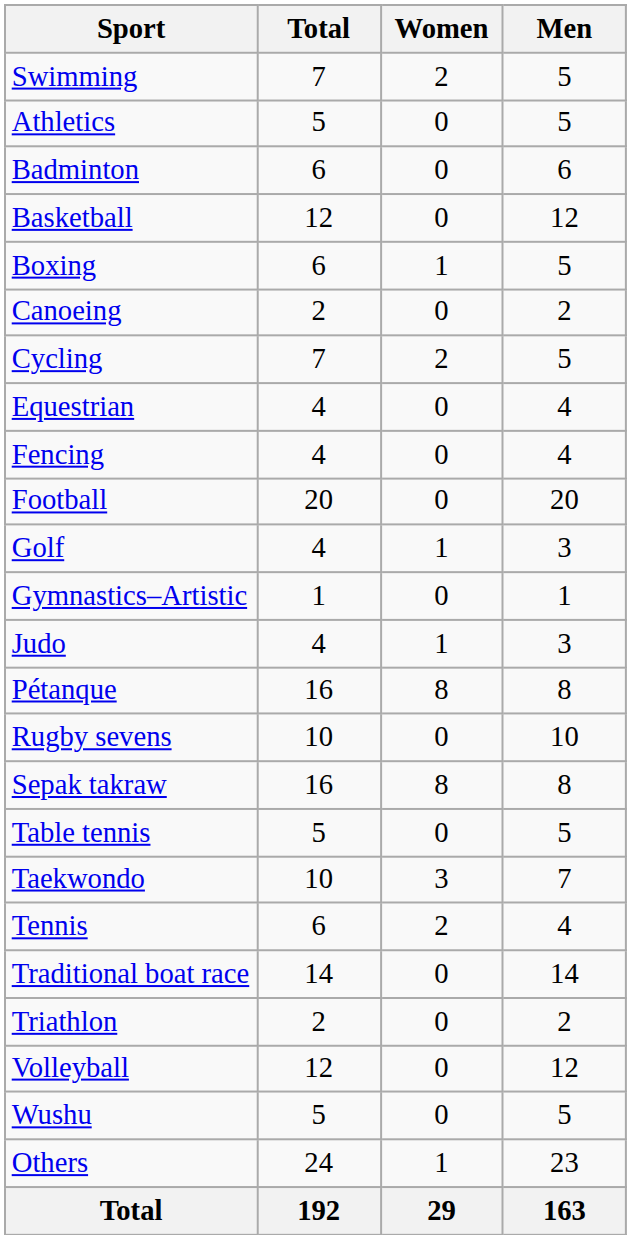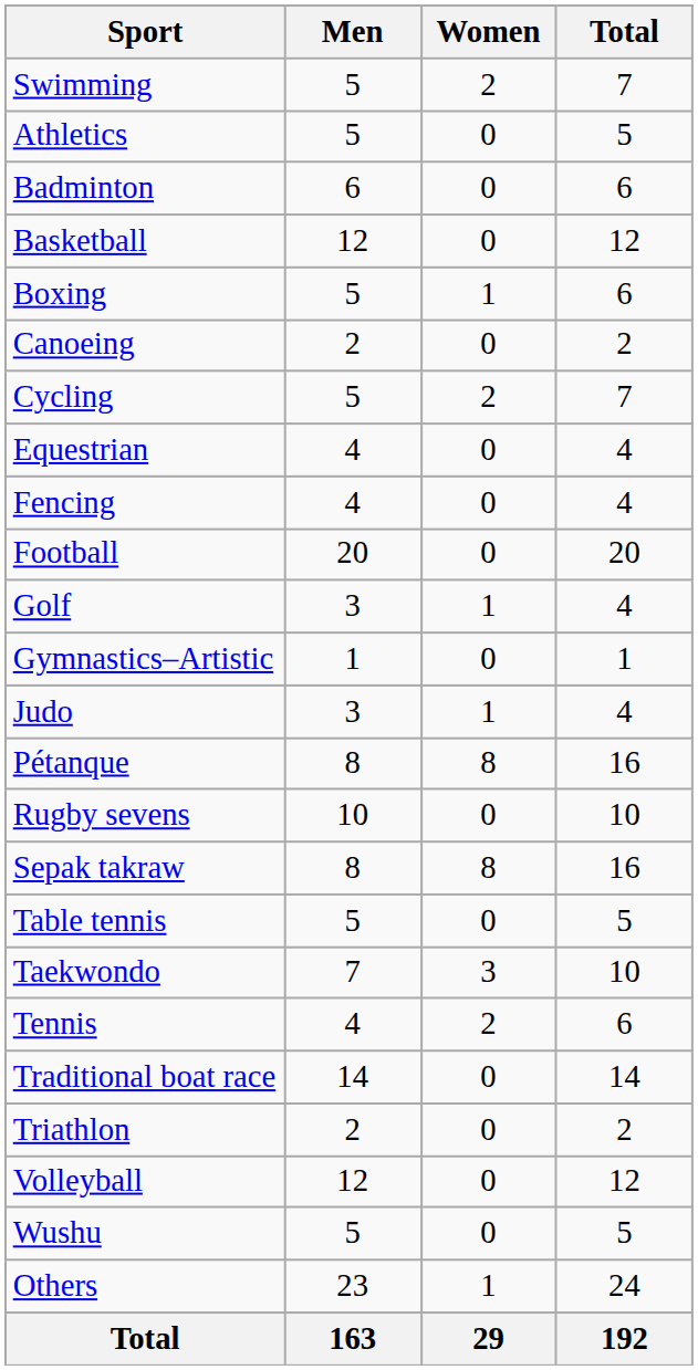columns swapped: Men <-> Total
